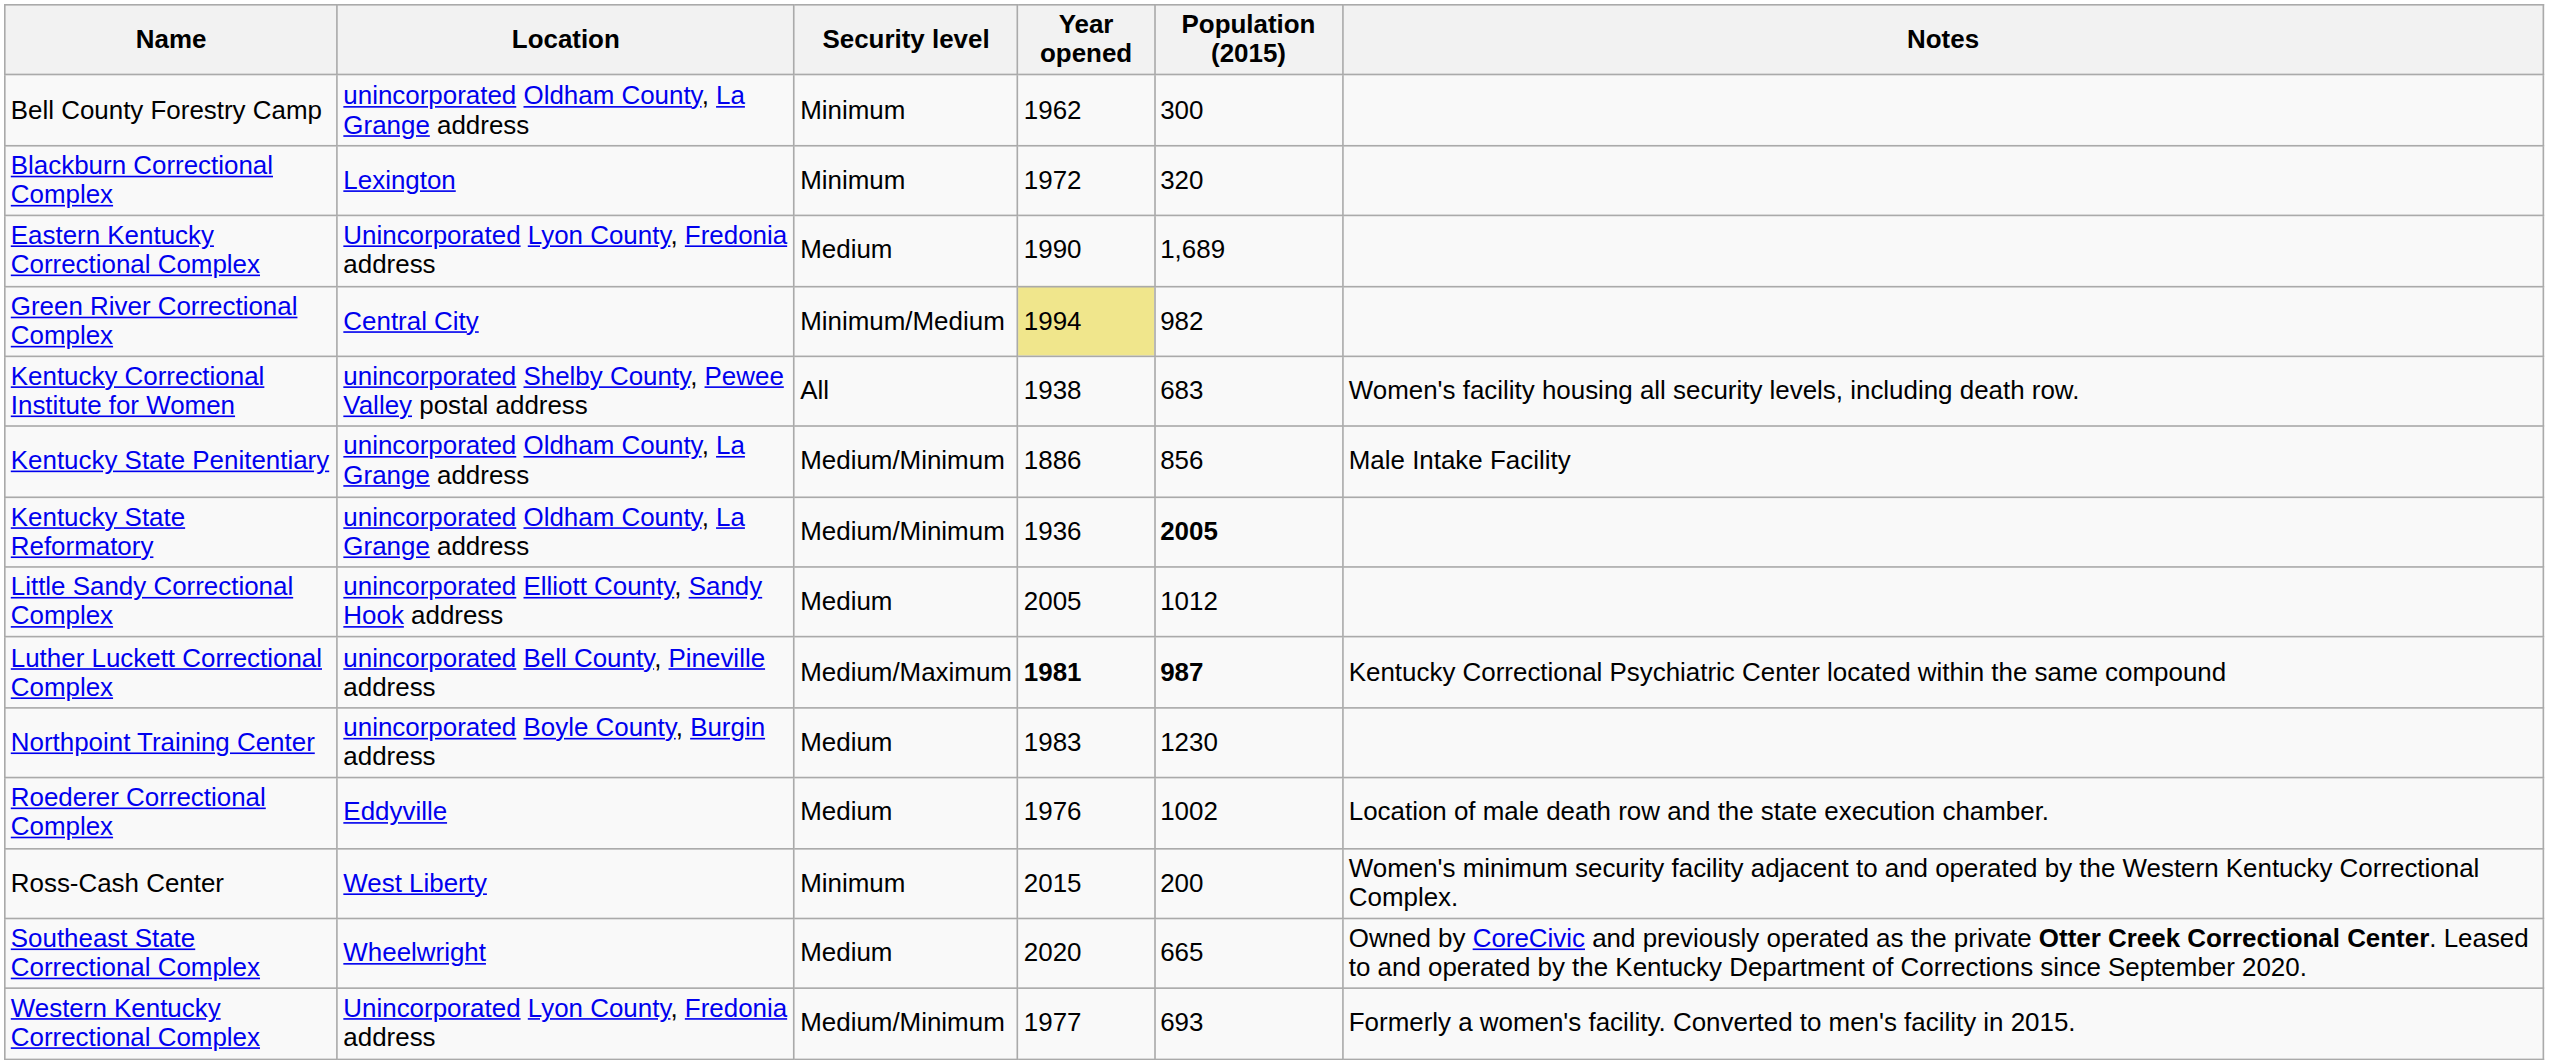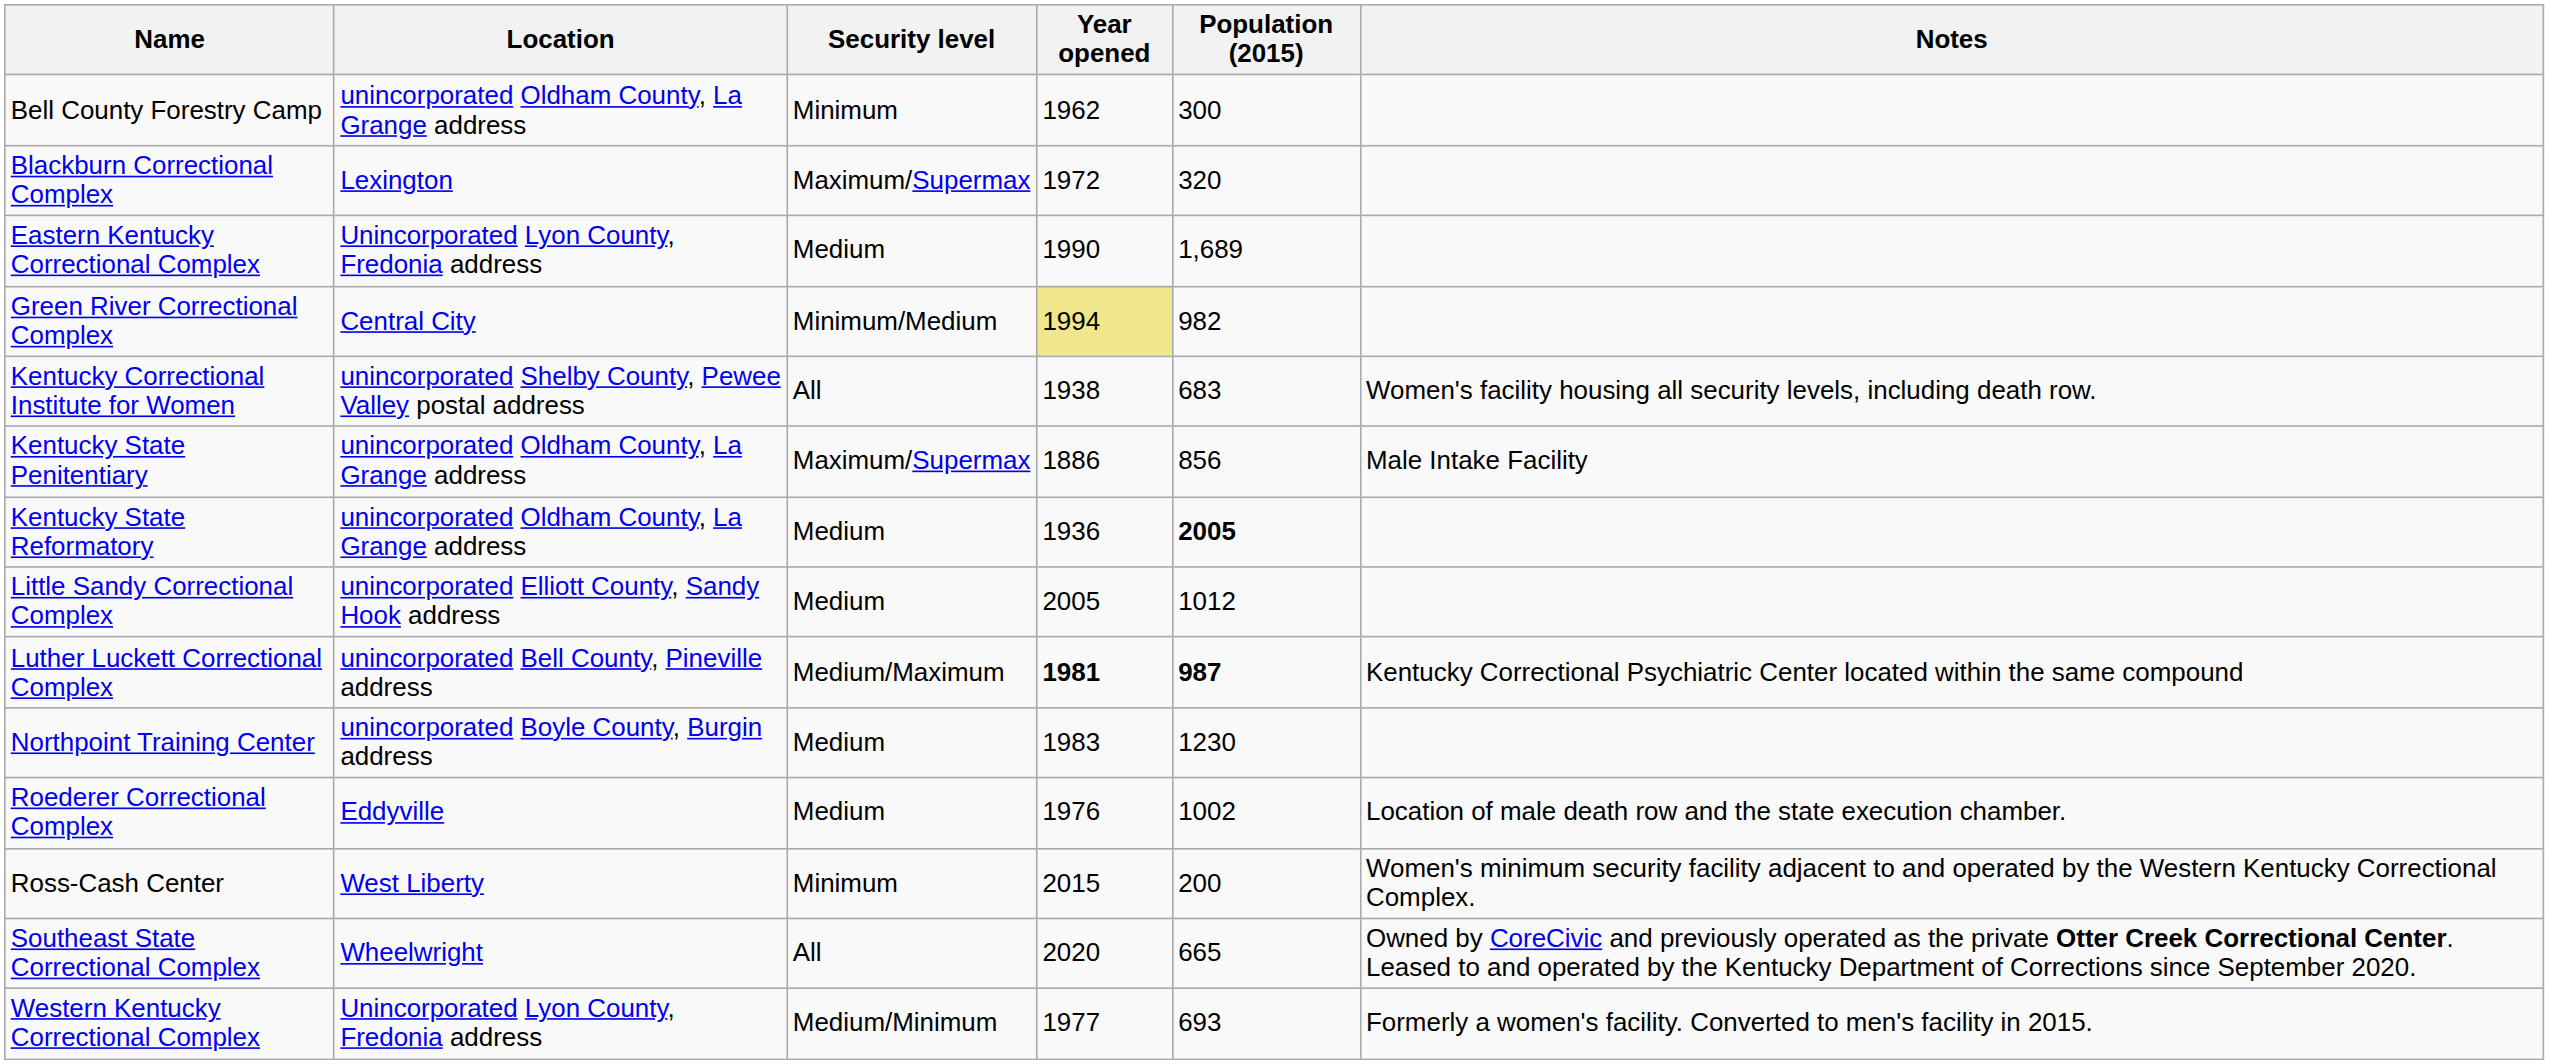Blackburn Correctional Complex | Security level: Minimum -> Maximum/Supermax
Kentucky State Penitentiary | Security level: Medium/Minimum -> Maximum/Supermax
Kentucky State Reformatory | Security level: Medium/Minimum -> Medium
Southeast State Correctional Complex | Security level: Medium -> All
